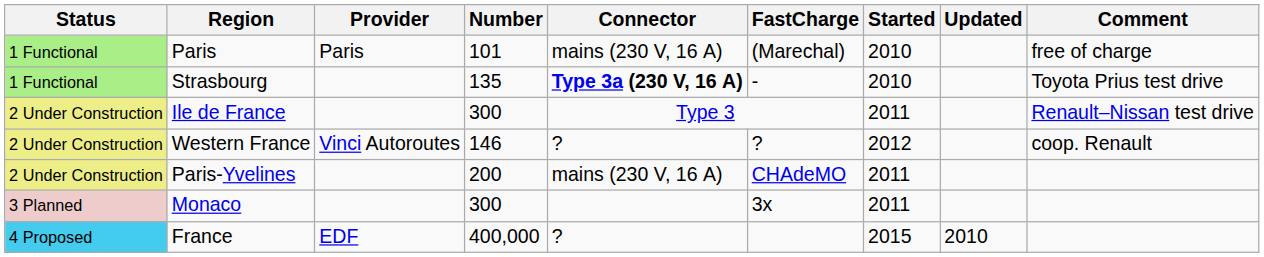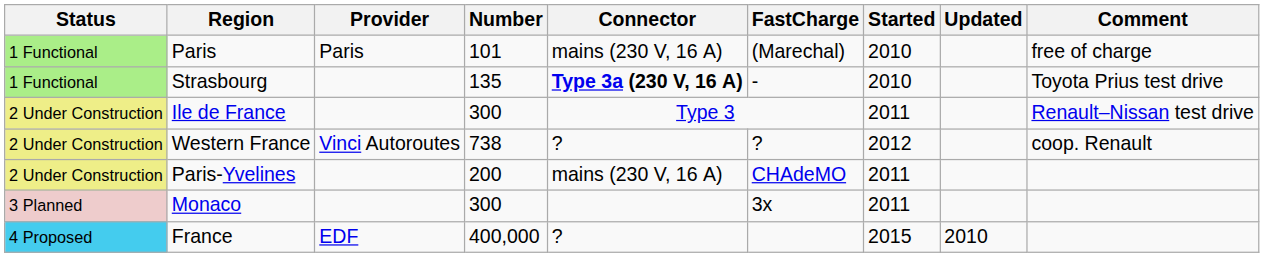Western France | Number: 146 -> 738
